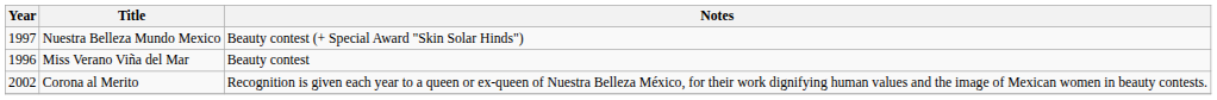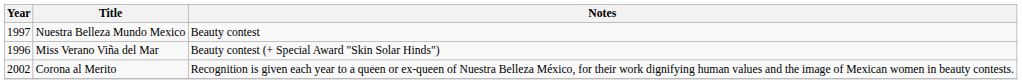Nuestra Belleza Mundo Mexico | Notes: Beauty contest (+ Special Award "Skin Solar Hinds") -> Beauty contest
Miss Verano Viña del Mar | Notes: Beauty contest -> Beauty contest (+ Special Award "Skin Solar Hinds")
